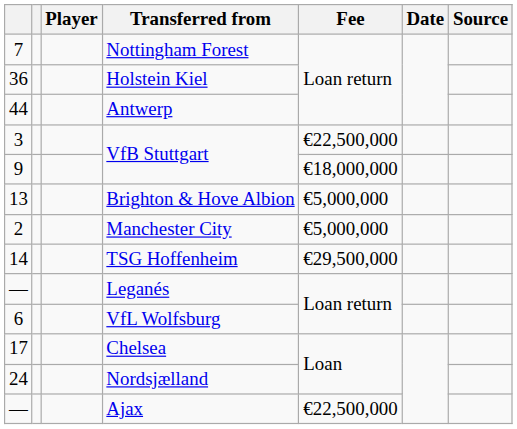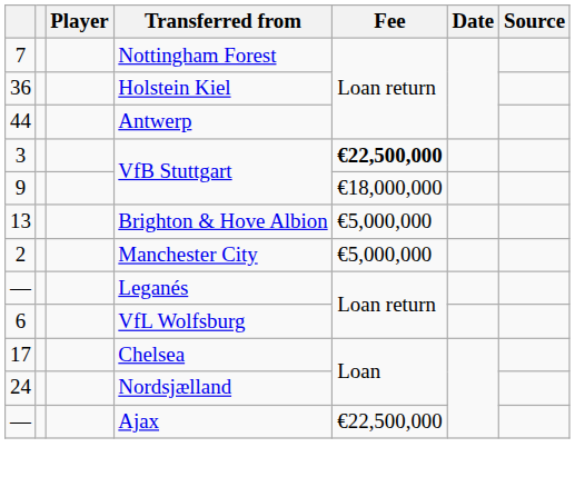3 / VfB Stuttgart | Fee: normal -> bold
- row: 14 | TSG Hoffenheim | €29,500,000
